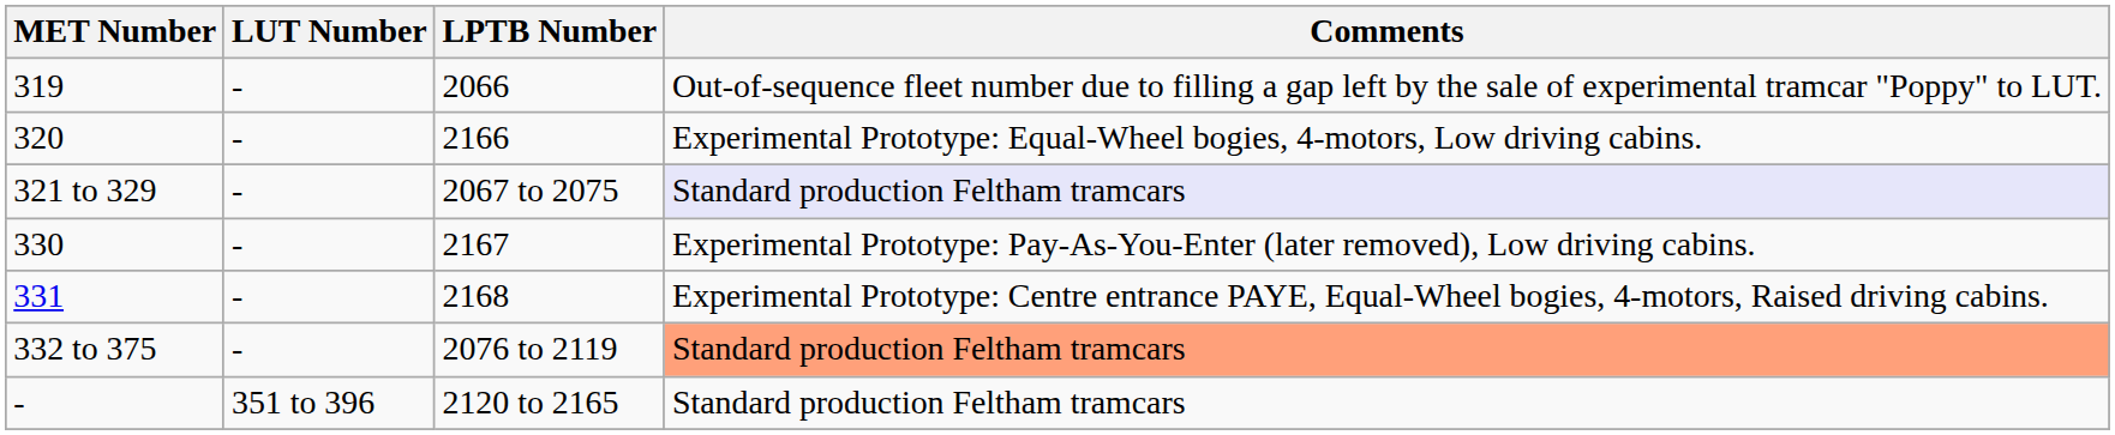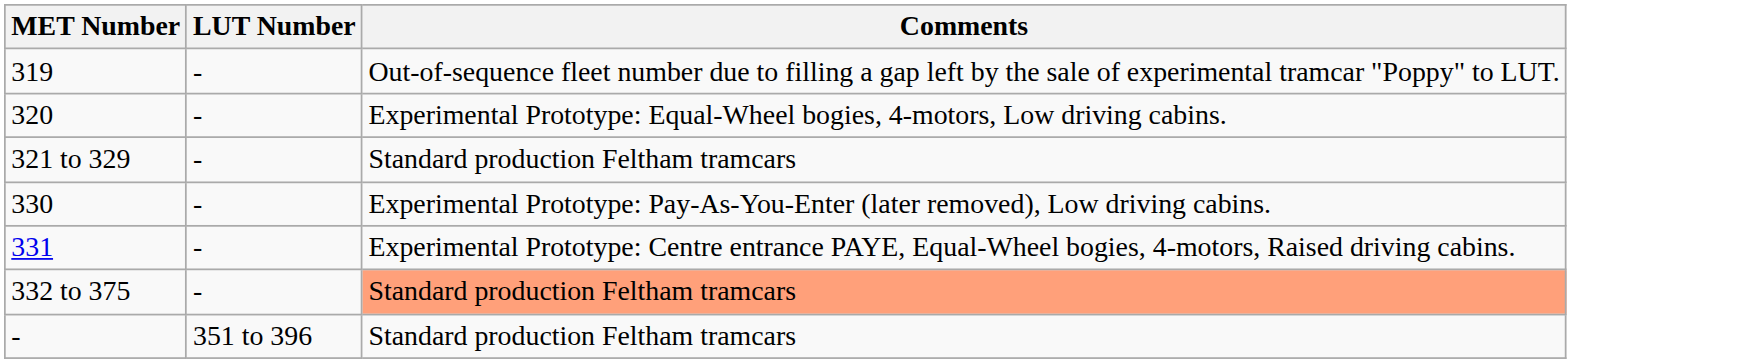- column: LPTB Number | 2066 | 2166 | 2067 to 2075 | 2167 | 2168 | 2076 to 2119 | 2120 to 2165
321 to 329 | Comments: lavender background -> no background
